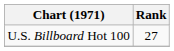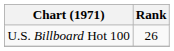U.S. Billboard Hot 100 | Rank: 27 -> 26
